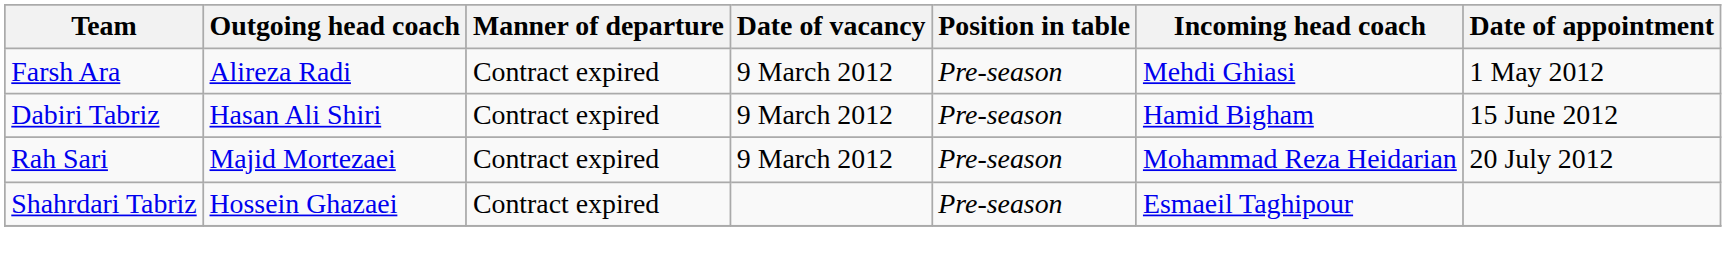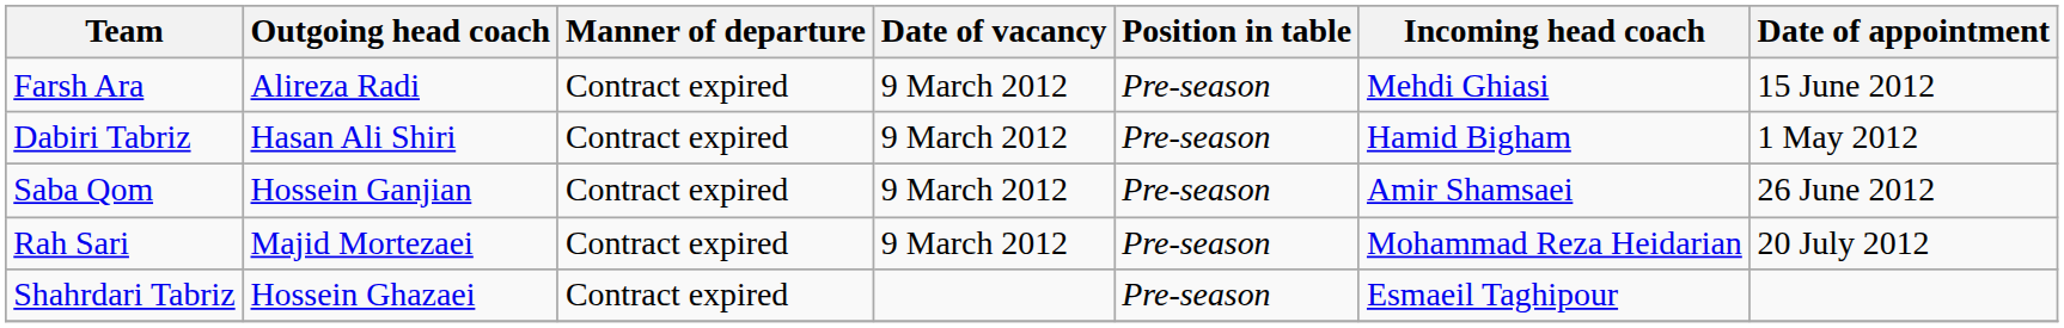Farsh Ara | Date of appointment: 1 May 2012 -> 15 June 2012
Dabiri Tabriz | Date of appointment: 15 June 2012 -> 1 May 2012
+ row: Saba Qom | Hossein Ganjian | Contract expired | 9 March 2012 | Pre-season | Amir Shamsaei | 26 June 2012
